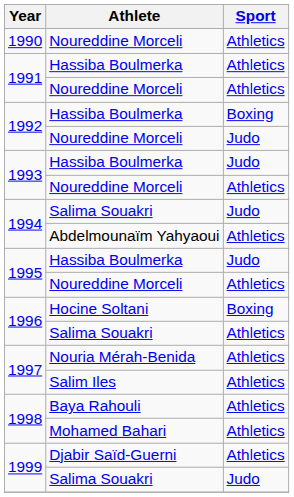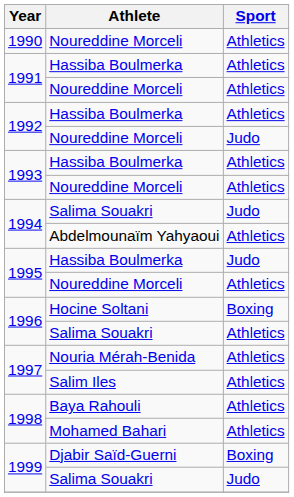1992 / Hassiba Boulmerka | Sport: Boxing -> Athletics
1993 / Hassiba Boulmerka | Sport: Judo -> Athletics
1999 / Djabir Saïd-Guerni | Sport: Athletics -> Boxing
